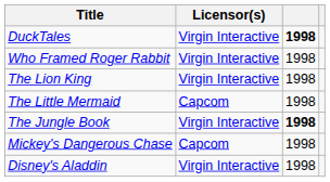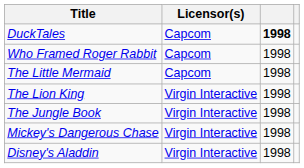DuckTales | Licensor(s): Virgin Interactive -> Capcom
Who Framed Roger Rabbit | Licensor(s): Virgin Interactive -> Capcom
rows swapped: The Lion King <-> The Little Mermaid
The Jungle Book | column 3: bold -> normal
Mickey's Dangerous Chase | Licensor(s): Capcom -> Virgin Interactive
